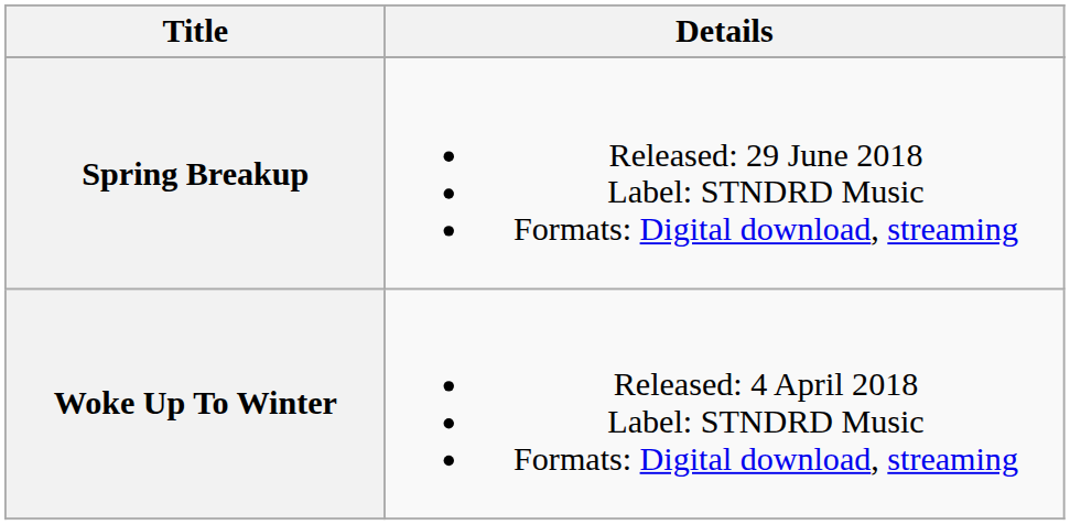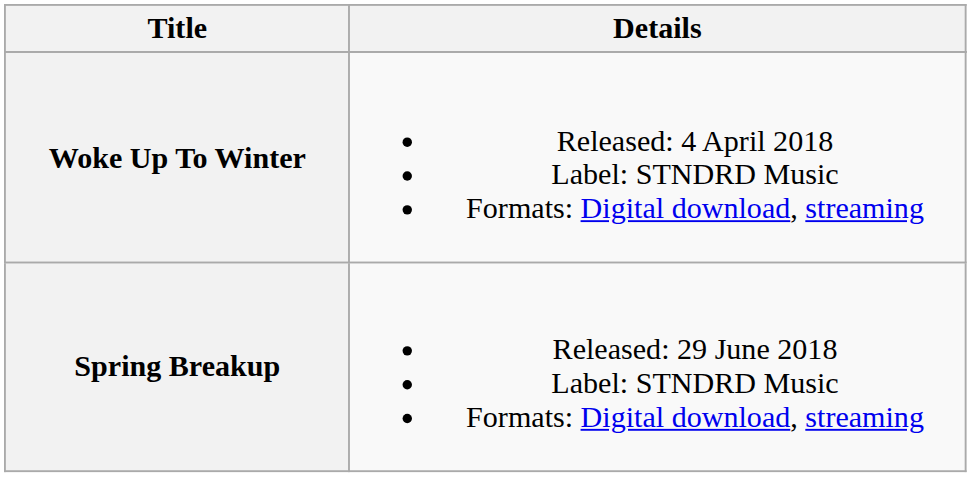rows swapped: Woke Up To Winter <-> Spring Breakup
